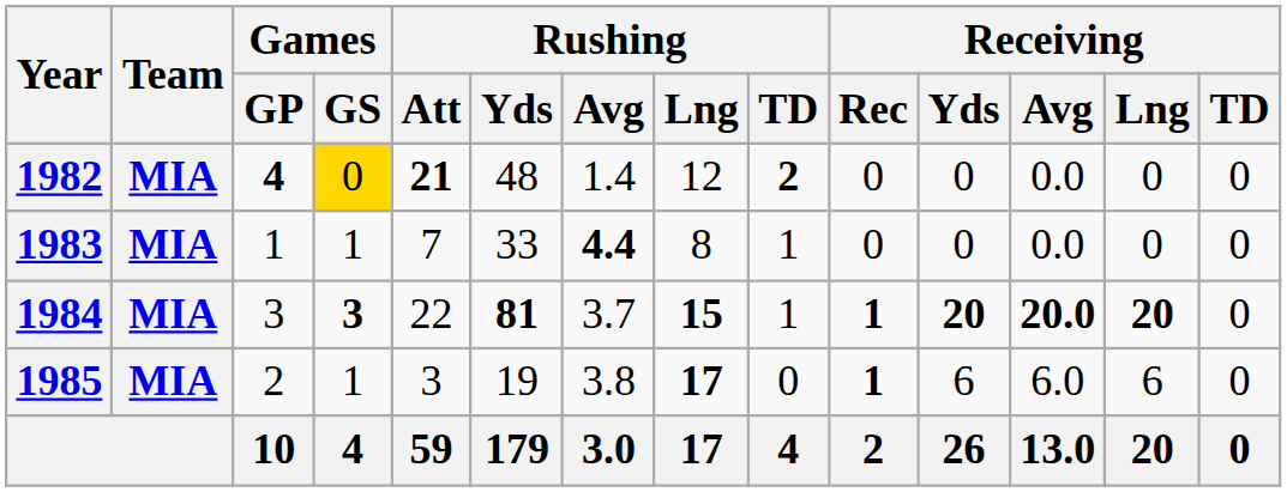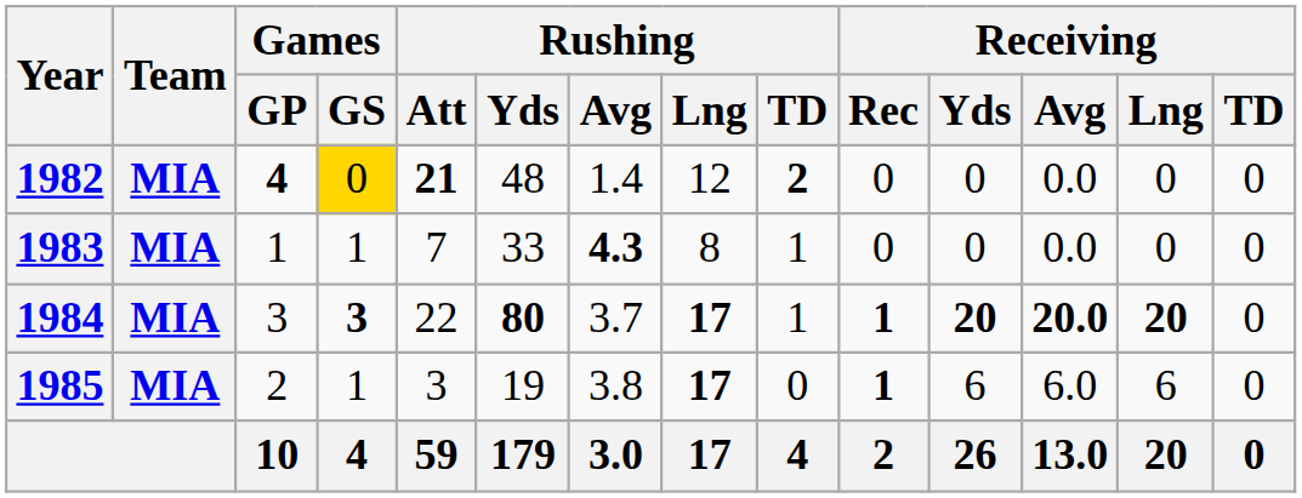1983 | Rushing / Avg: 4.4 -> 4.3
1984 | Rushing / Yds: 81 -> 80
1984 | Rushing / Lng: 15 -> 17
